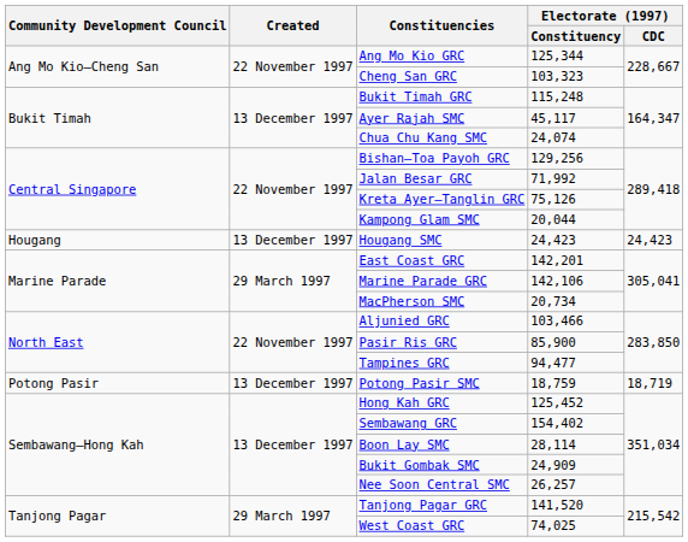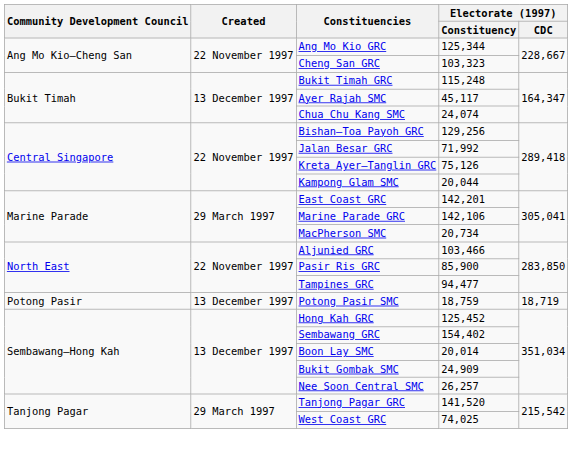- row: Hougang | 13 December 1997 | Hougang SMC | 24,423 | 24,423
Boon Lay SMC | Electorate (1997) / Constituency: 28,114 -> 20,014
